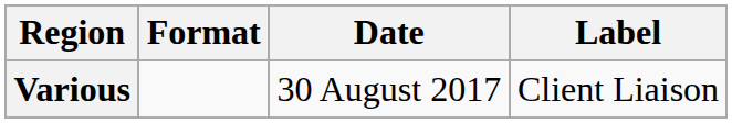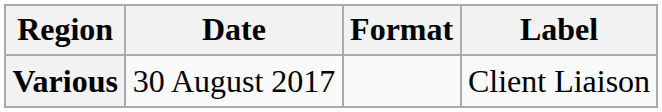columns swapped: Date <-> Format
